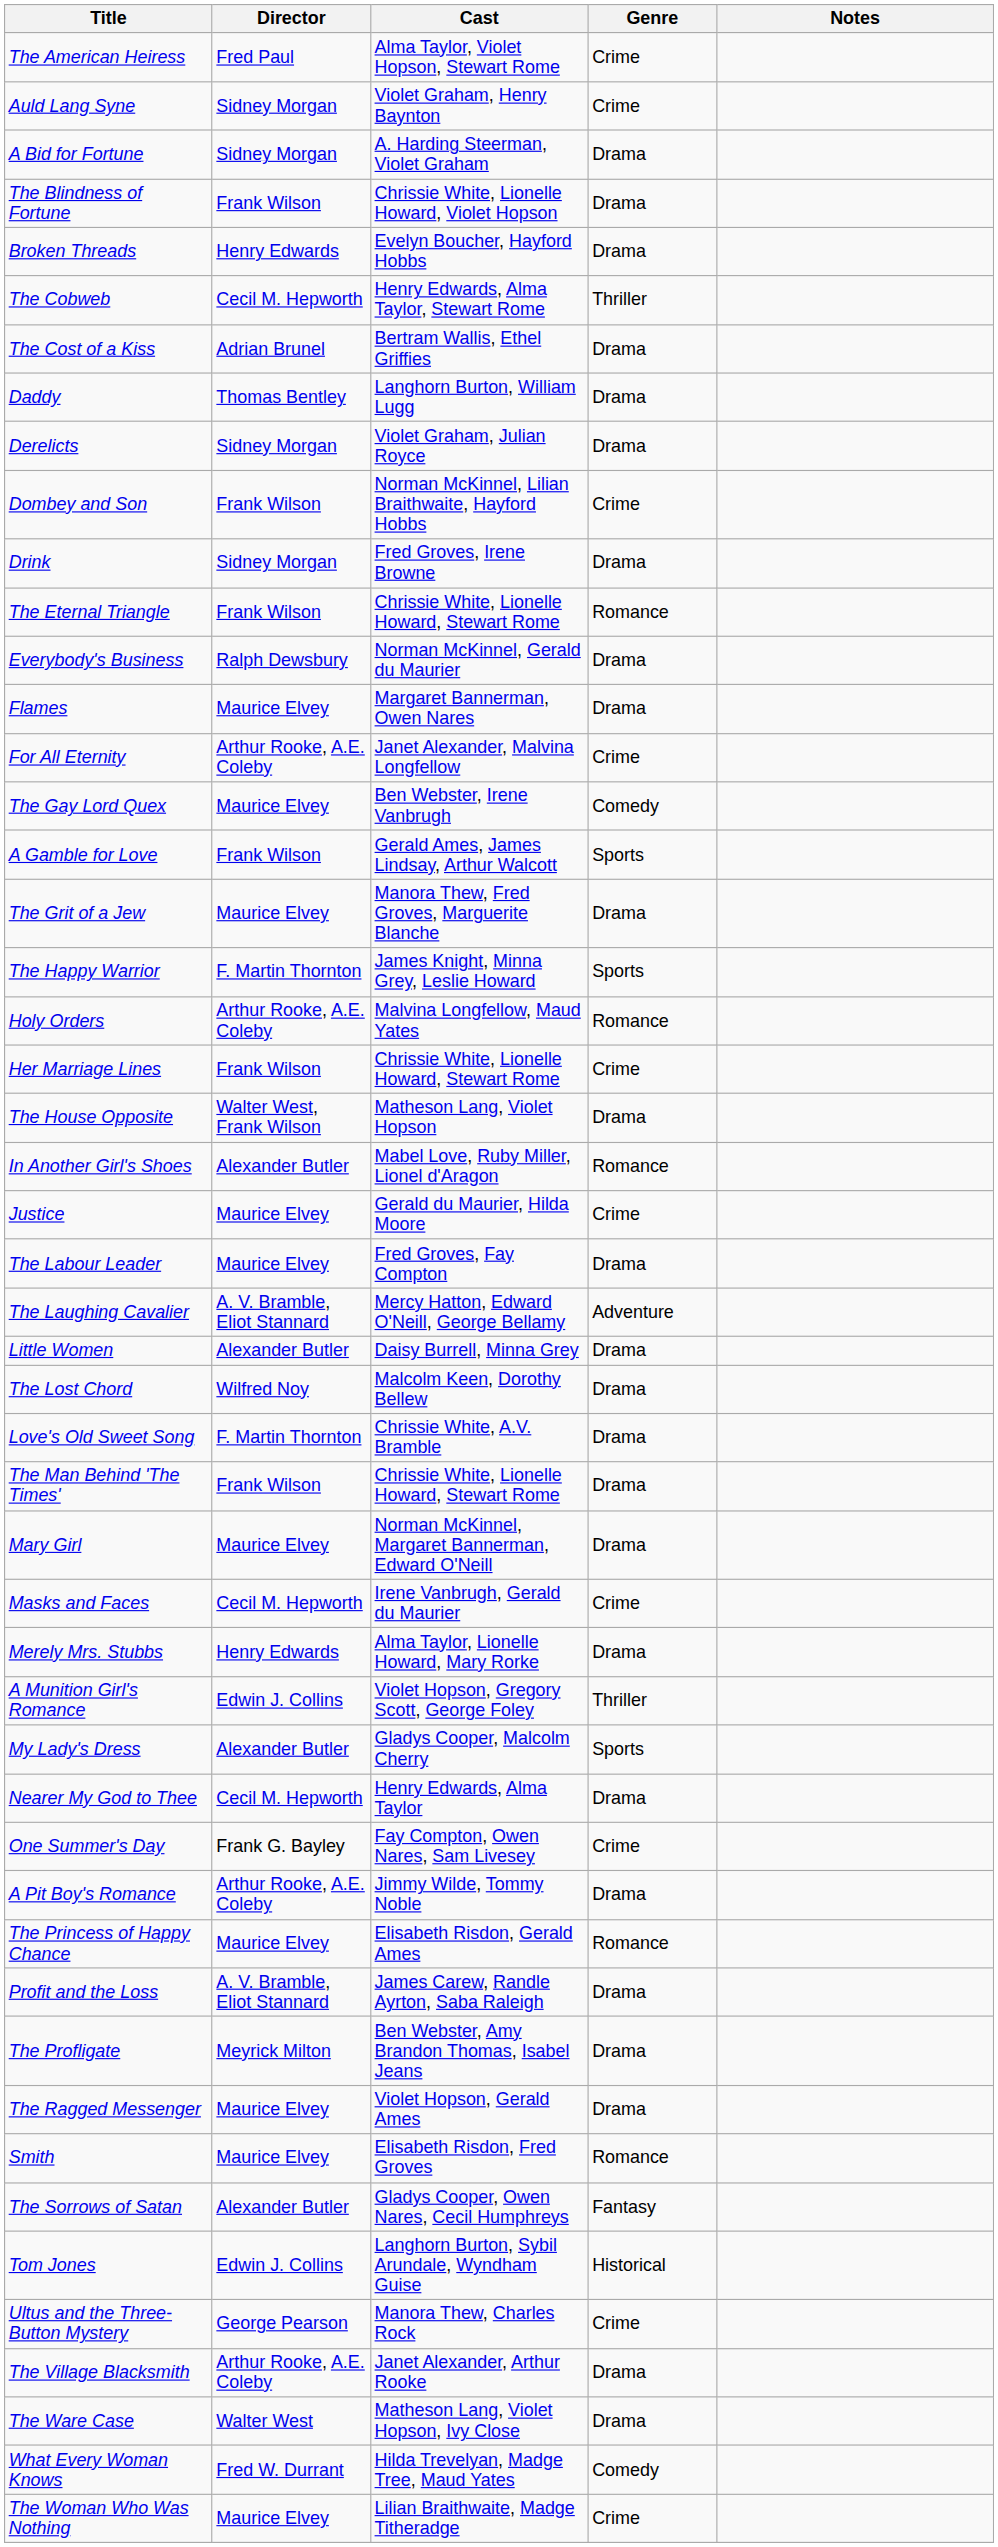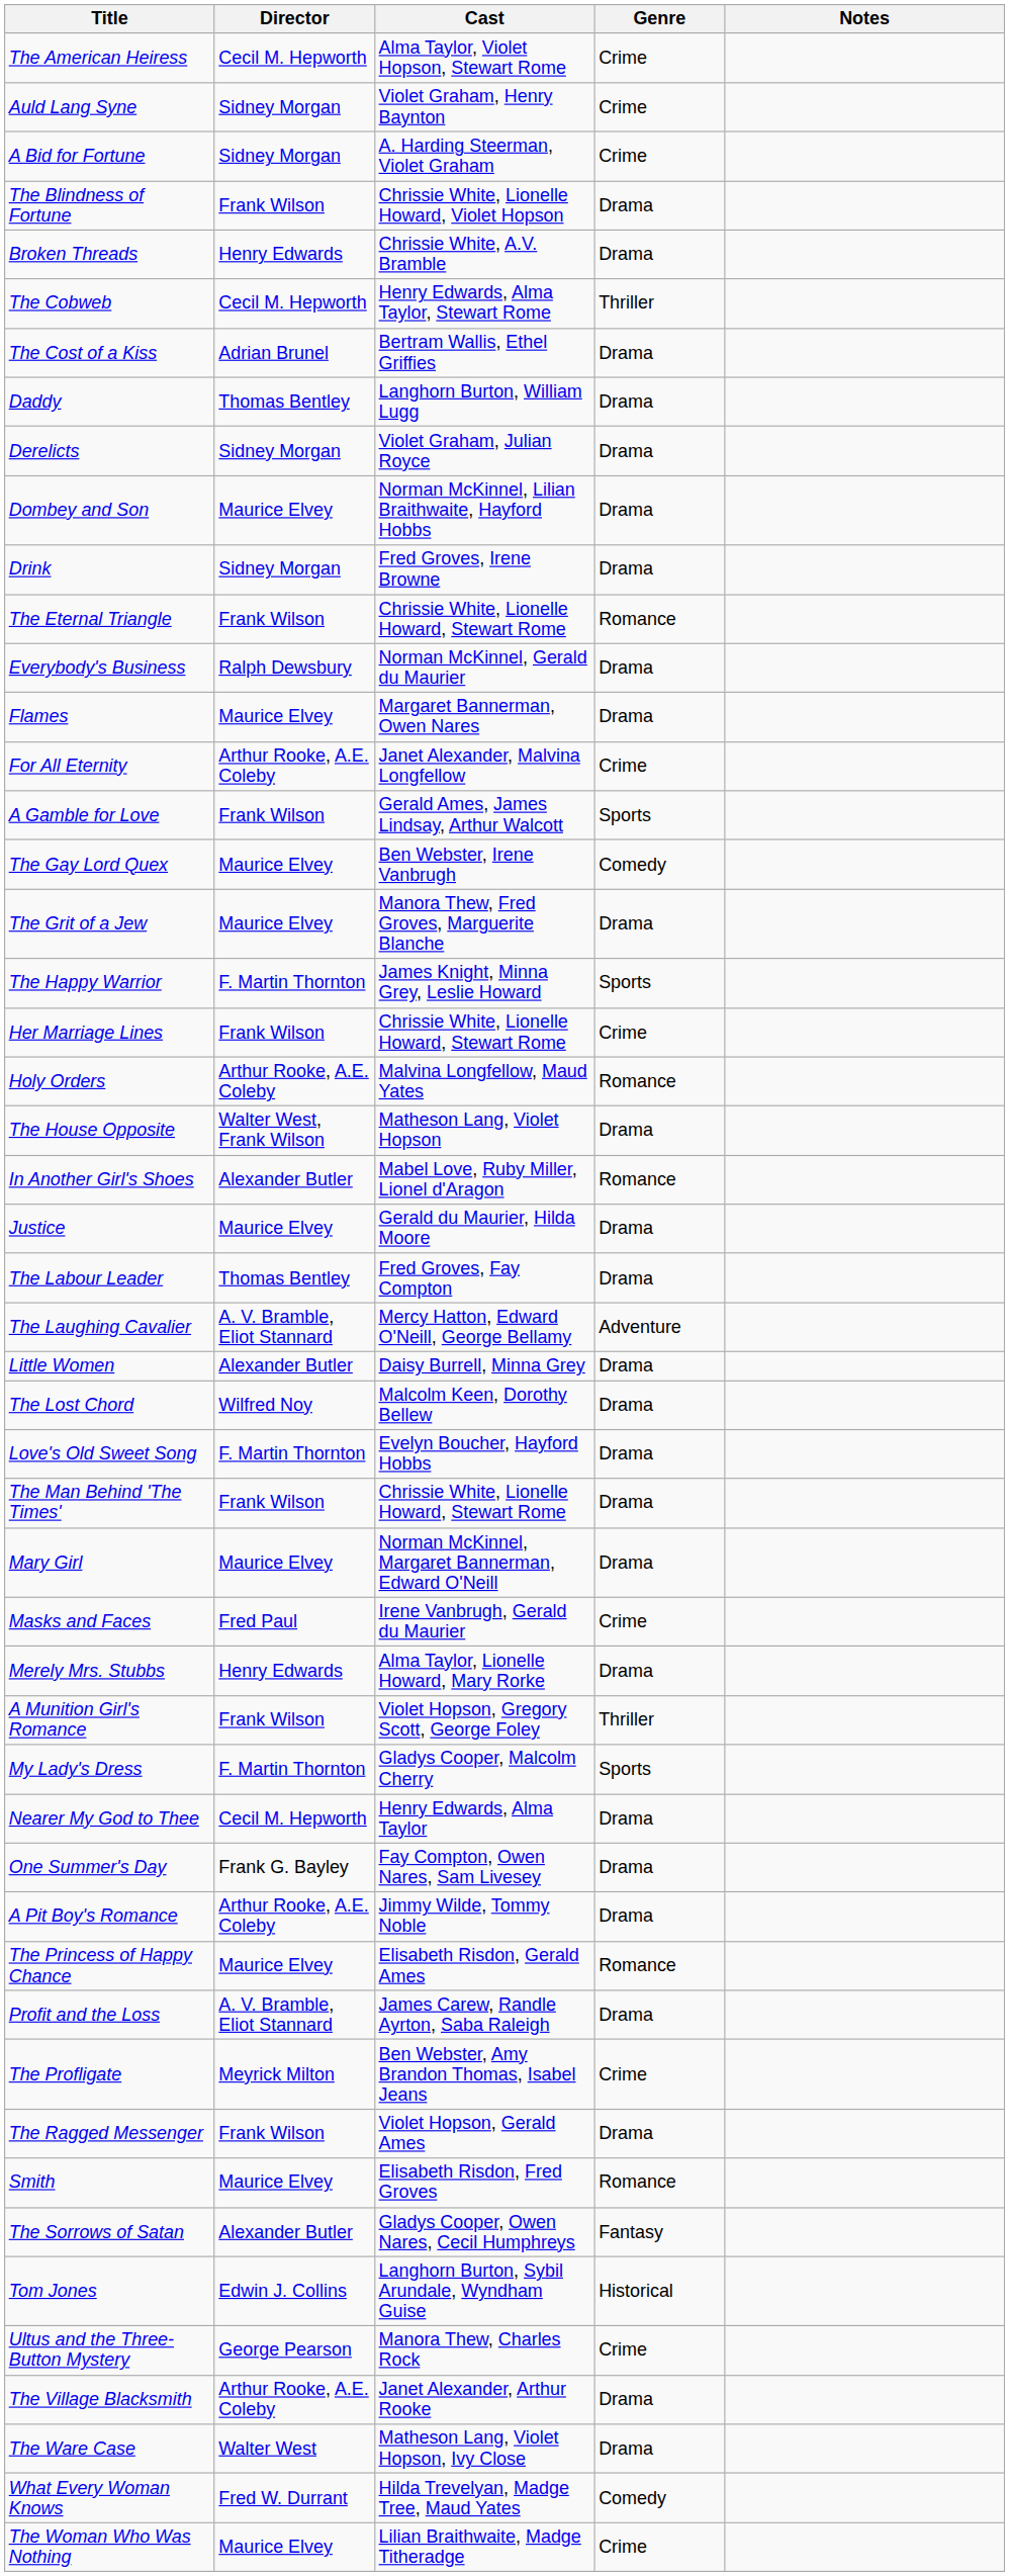The American Heiress | Director: Fred Paul -> Cecil M. Hepworth
A Bid for Fortune | Genre: Drama -> Crime
Broken Threads | Cast: Evelyn Boucher, Hayford Hobbs -> Chrissie White, A.V. Bramble
Dombey and Son | Director: Frank Wilson -> Maurice Elvey
Dombey and Son | Genre: Crime -> Drama
rows swapped: A Gamble for Love <-> The Gay Lord Quex
rows swapped: Her Marriage Lines <-> Holy Orders
Justice | Genre: Crime -> Drama
The Labour Leader | Director: Maurice Elvey -> Thomas Bentley
Love's Old Sweet Song | Cast: Chrissie White, A.V. Bramble -> Evelyn Boucher, Hayford Hobbs
Masks and Faces | Director: Cecil M. Hepworth -> Fred Paul
A Munition Girl's Romance | Director: Edwin J. Collins -> Frank Wilson
My Lady's Dress | Director: Alexander Butler -> F. Martin Thornton
One Summer's Day | Genre: Crime -> Drama
The Profligate | Genre: Drama -> Crime
The Ragged Messenger | Director: Maurice Elvey -> Frank Wilson
